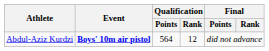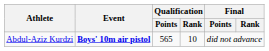Abdul-Aziz Kurdzi | Qualification / Points: 564 -> 565
Abdul-Aziz Kurdzi | Qualification / Rank: 12 -> 10
